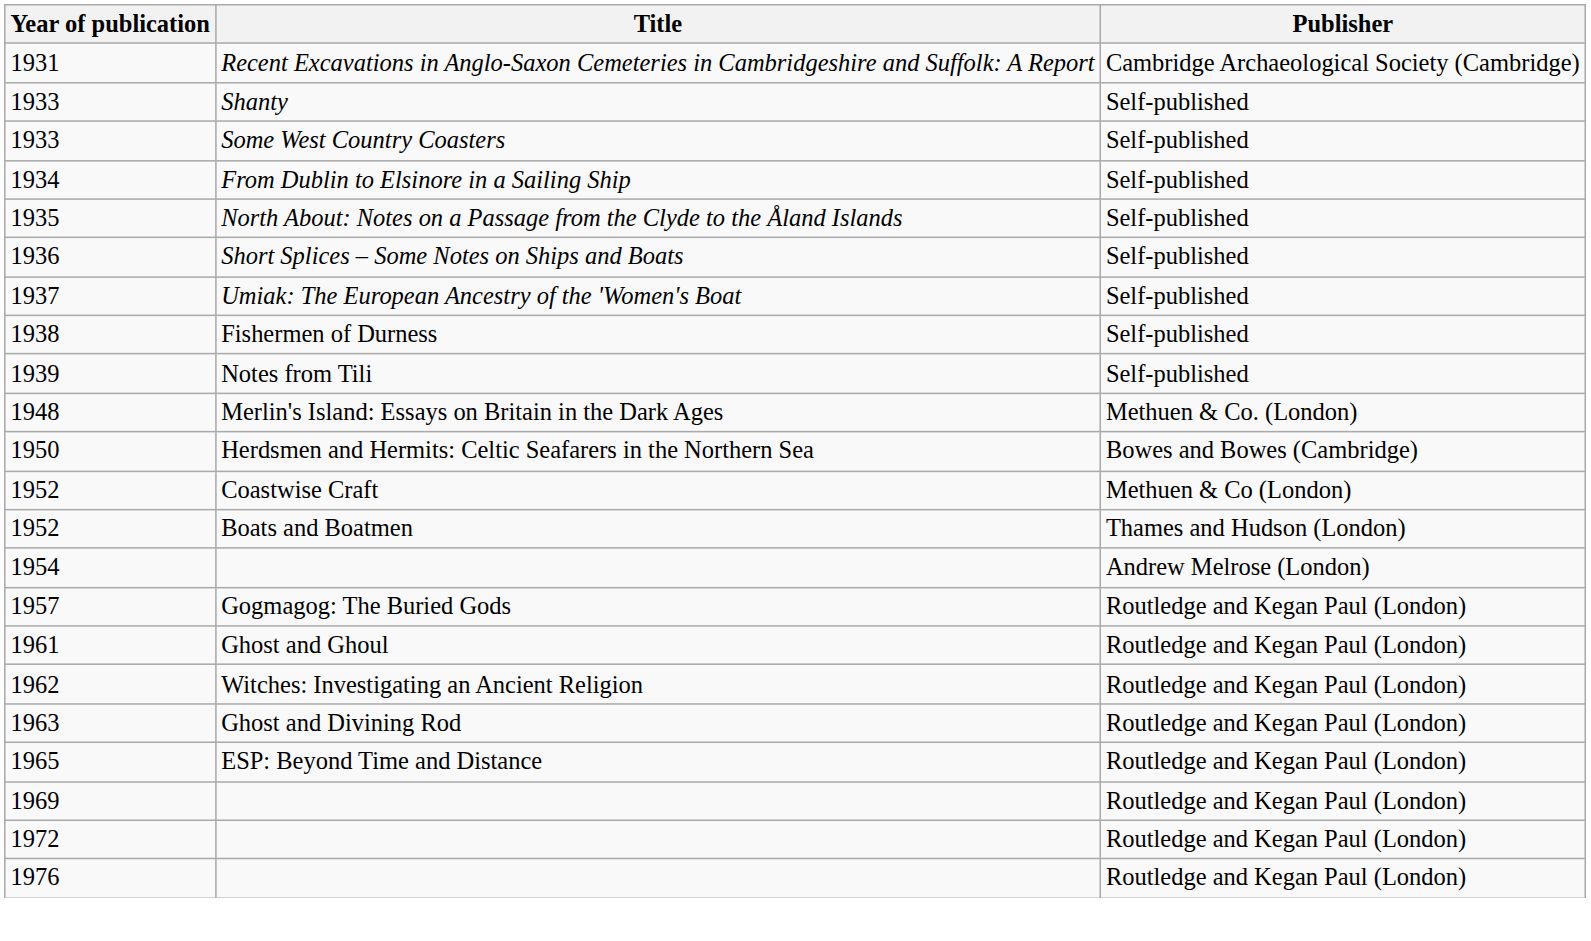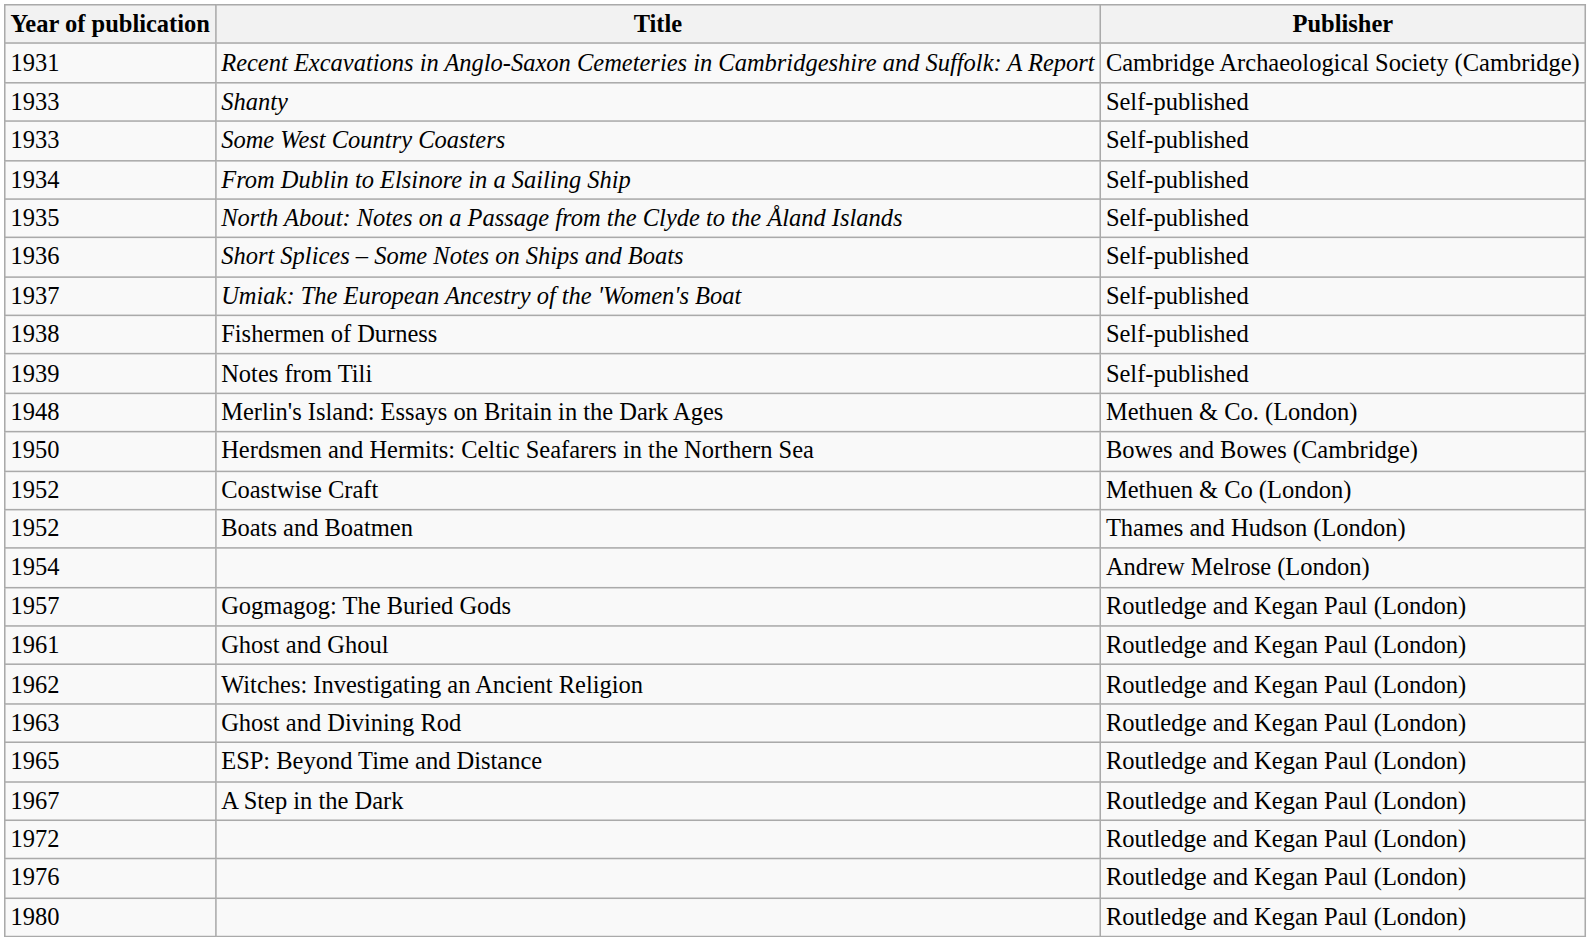+ row: 1967 | A Step in the Dark | Routledge and Kegan Paul (London)
- row: 1969 | Routledge and Kegan Paul (London)
+ row: 1980 | Routledge and Kegan Paul (London)
